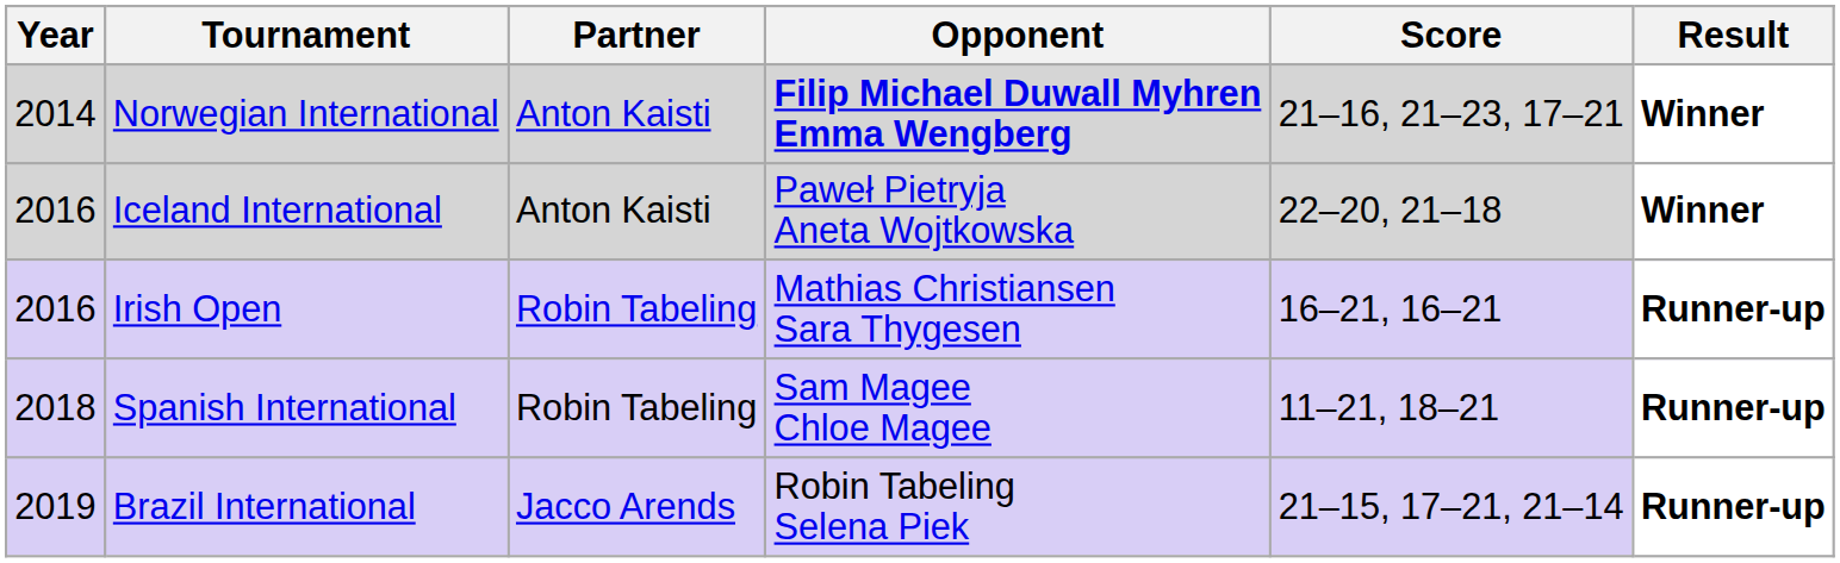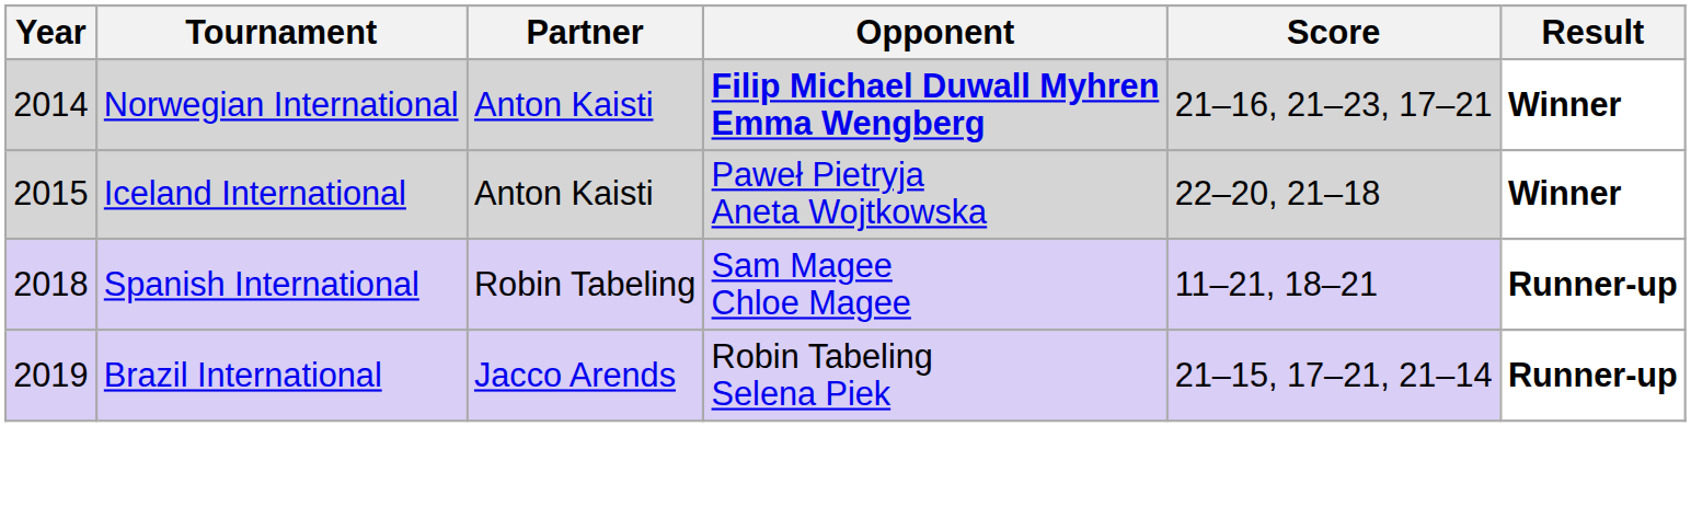Iceland International | Year: 2016 -> 2015
- row: 2016 | Irish Open | Robin Tabeling | Mathias Christiansen Sara Thygesen | 16–21, 16–21 | Runner-up
